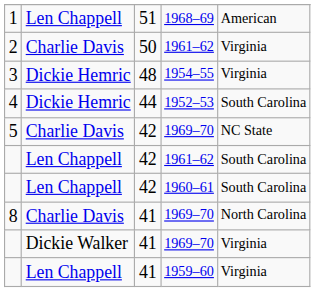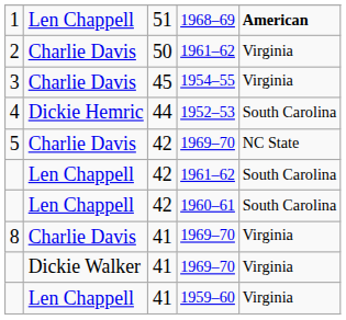1 | column 5: normal -> bold
3 | column 2: Dickie Hemric -> Charlie Davis
3 | column 3: 48 -> 45
8 | column 5: North Carolina -> Virginia
